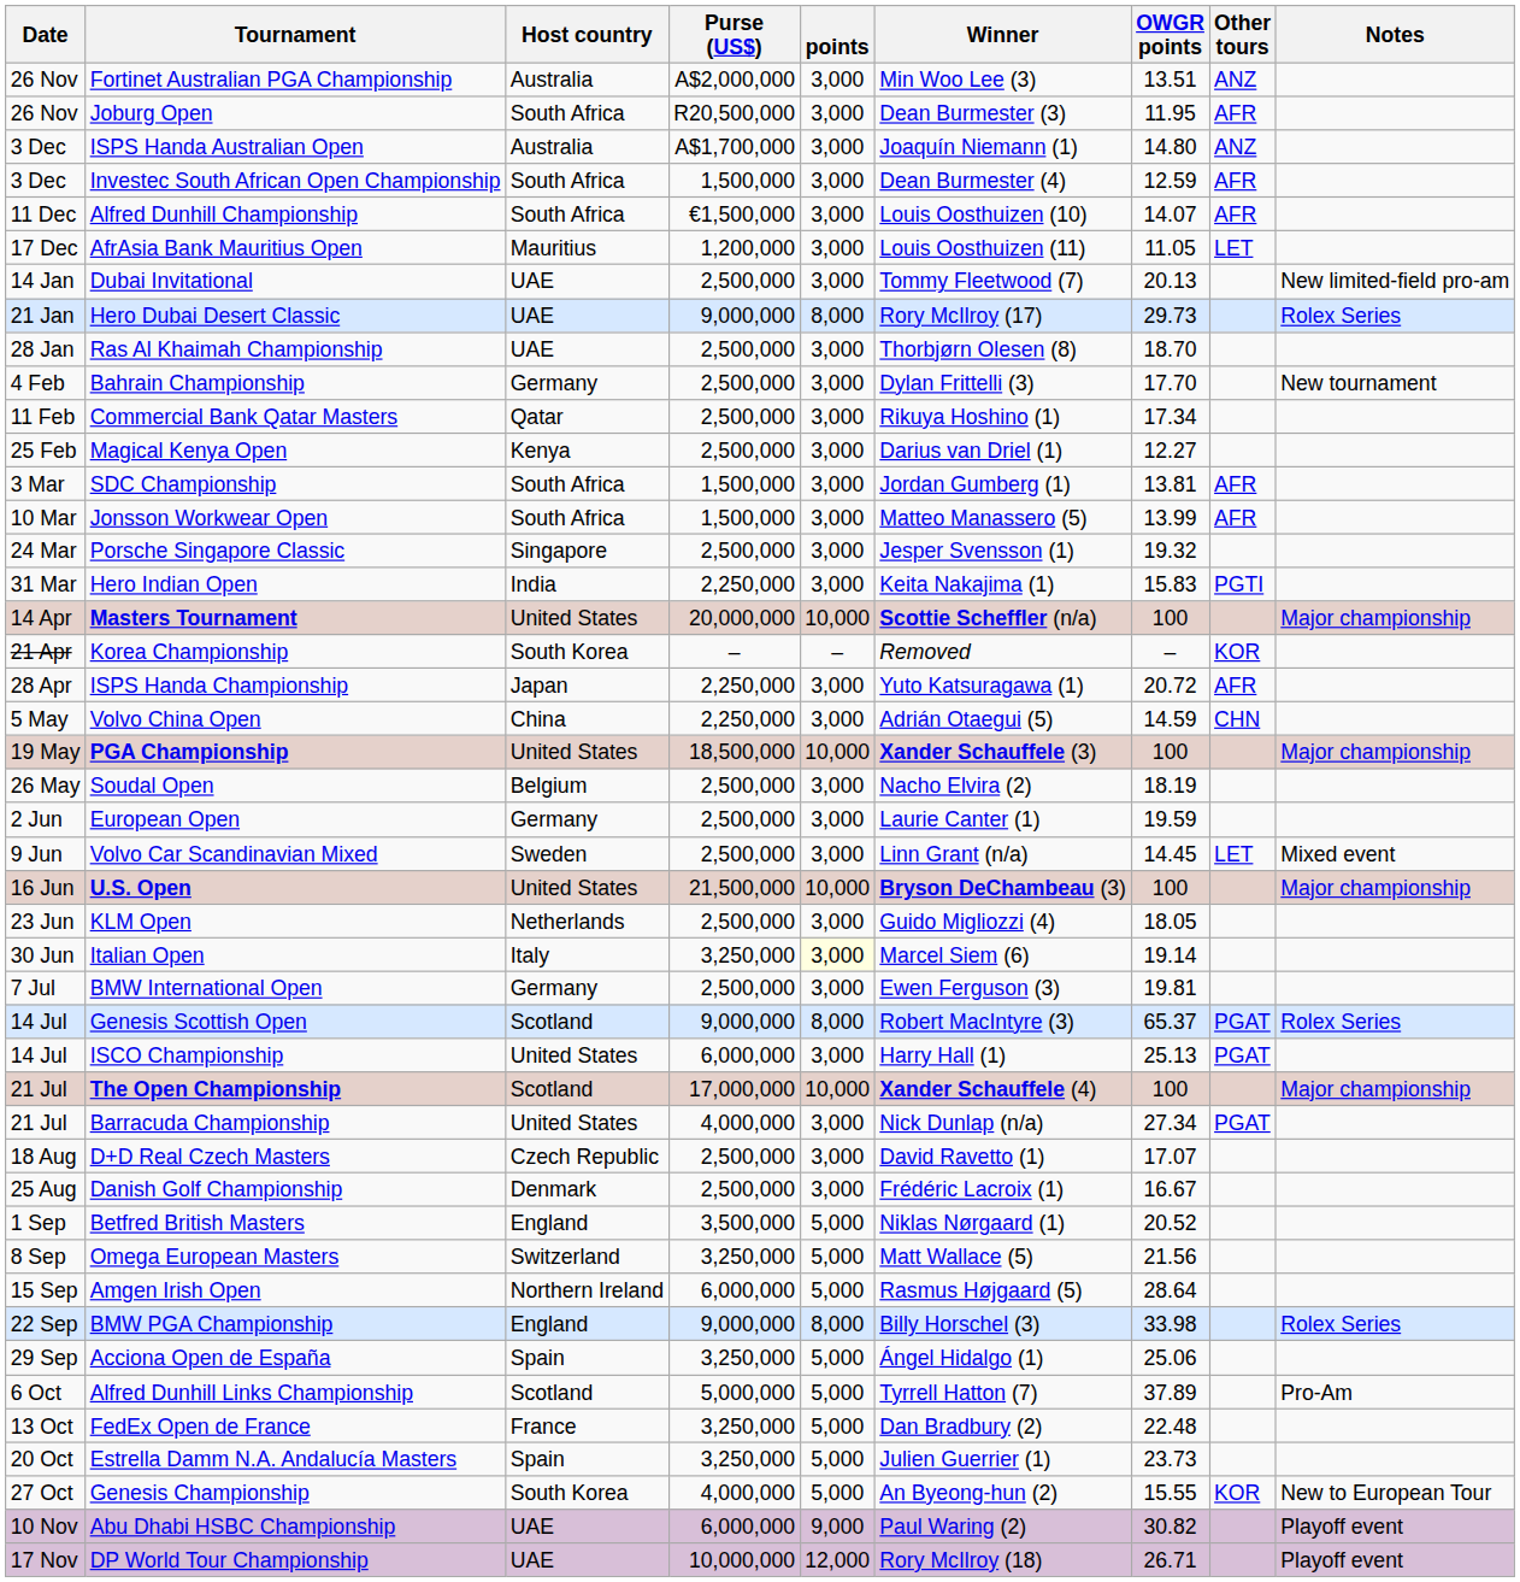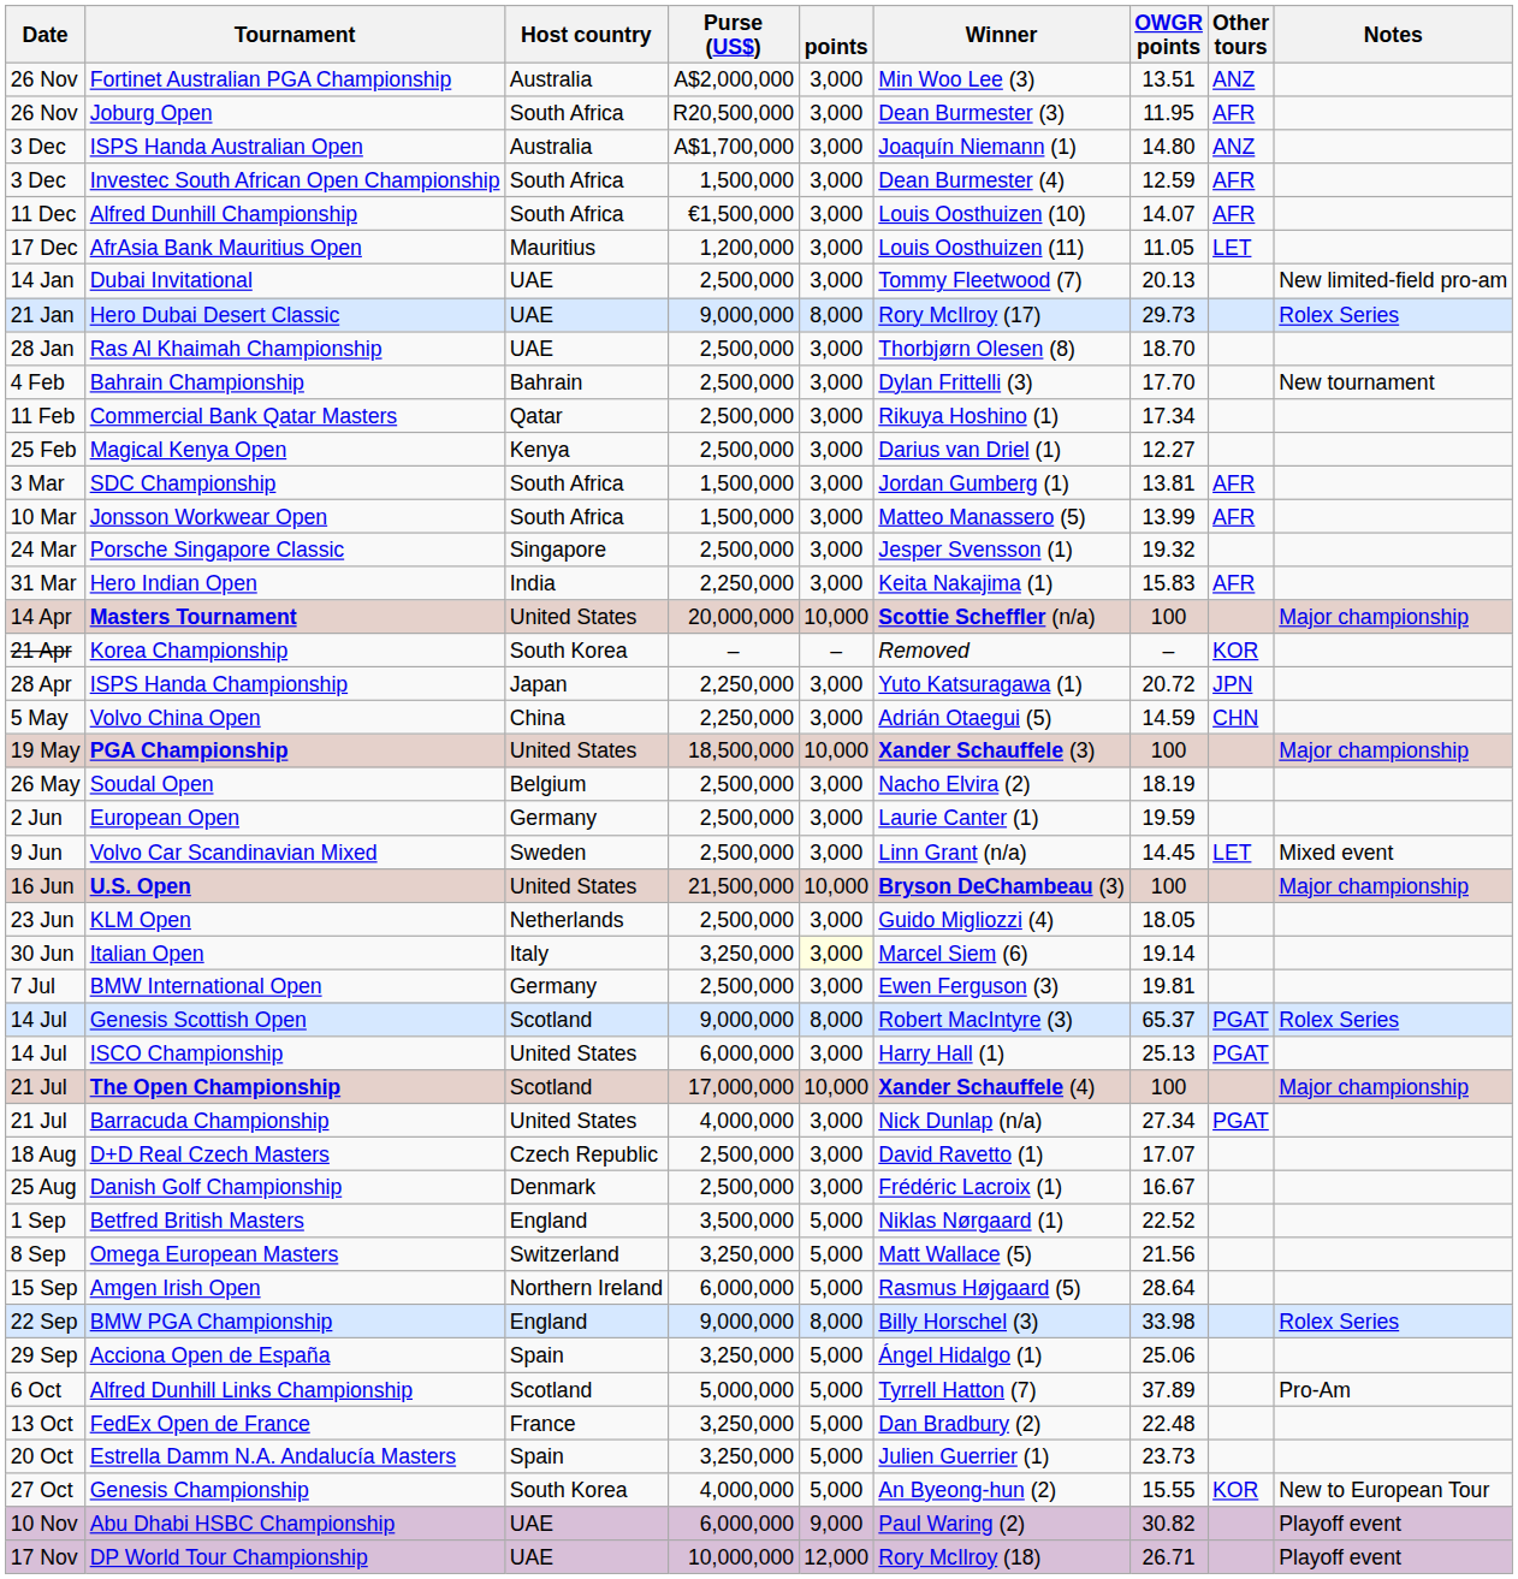Bahrain Championship | Host country: Germany -> Bahrain
Hero Indian Open | Other tours: PGTI -> AFR
ISPS Handa Championship | Other tours: AFR -> JPN
Betfred British Masters | OWGR points: 20.52 -> 22.52
